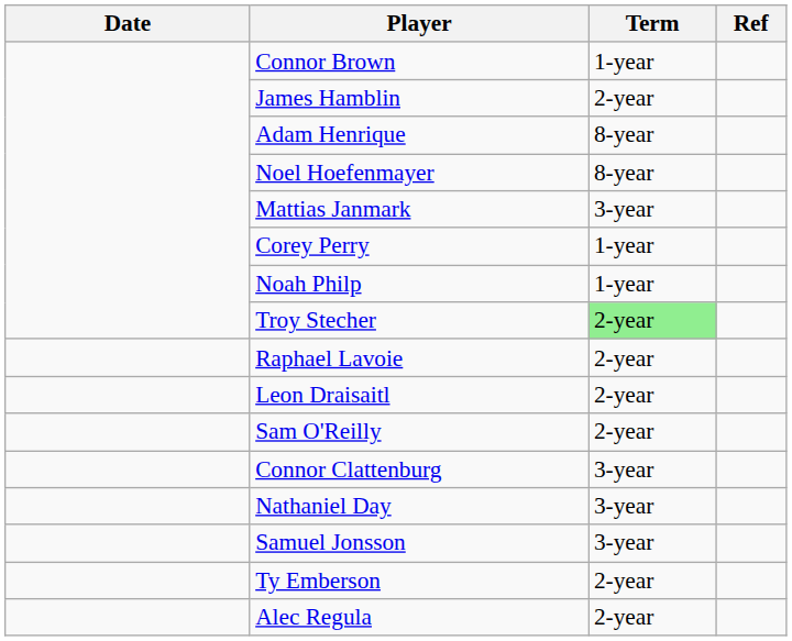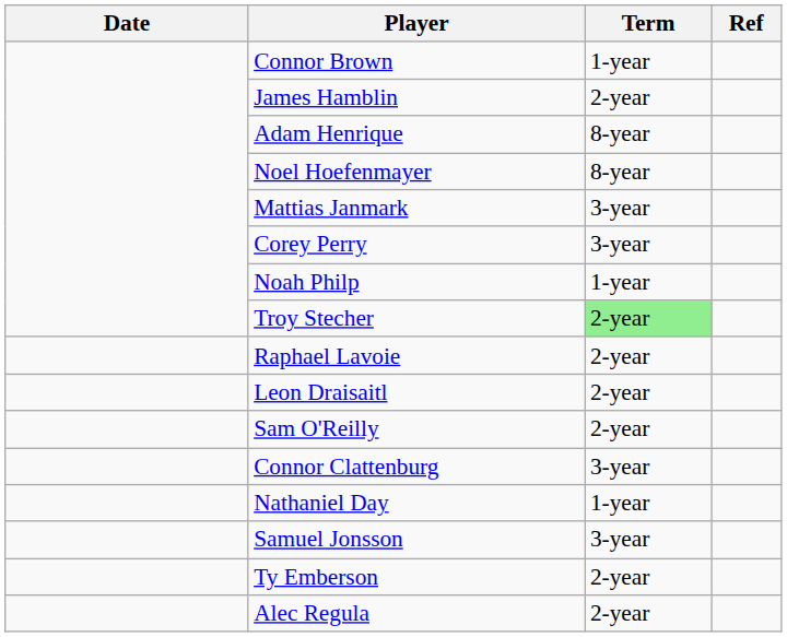Corey Perry | Term: 1-year -> 3-year
Nathaniel Day | Term: 3-year -> 1-year
